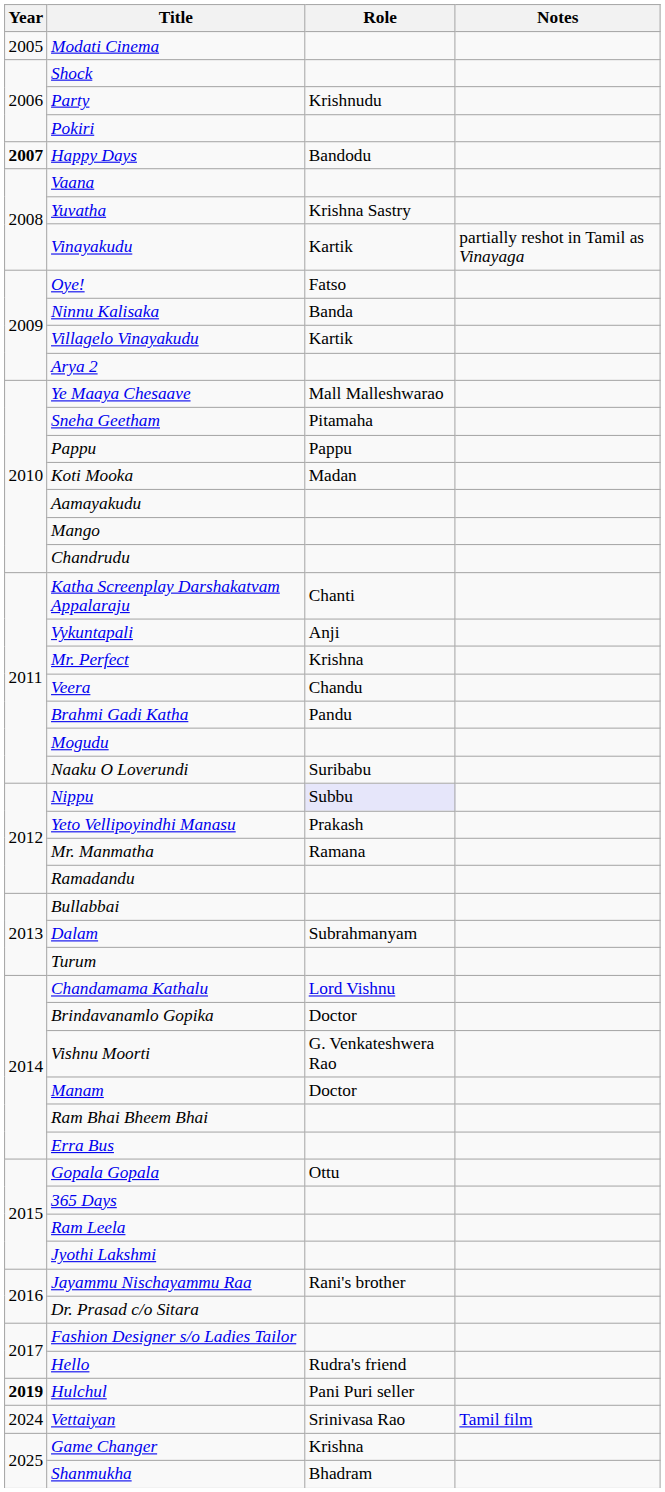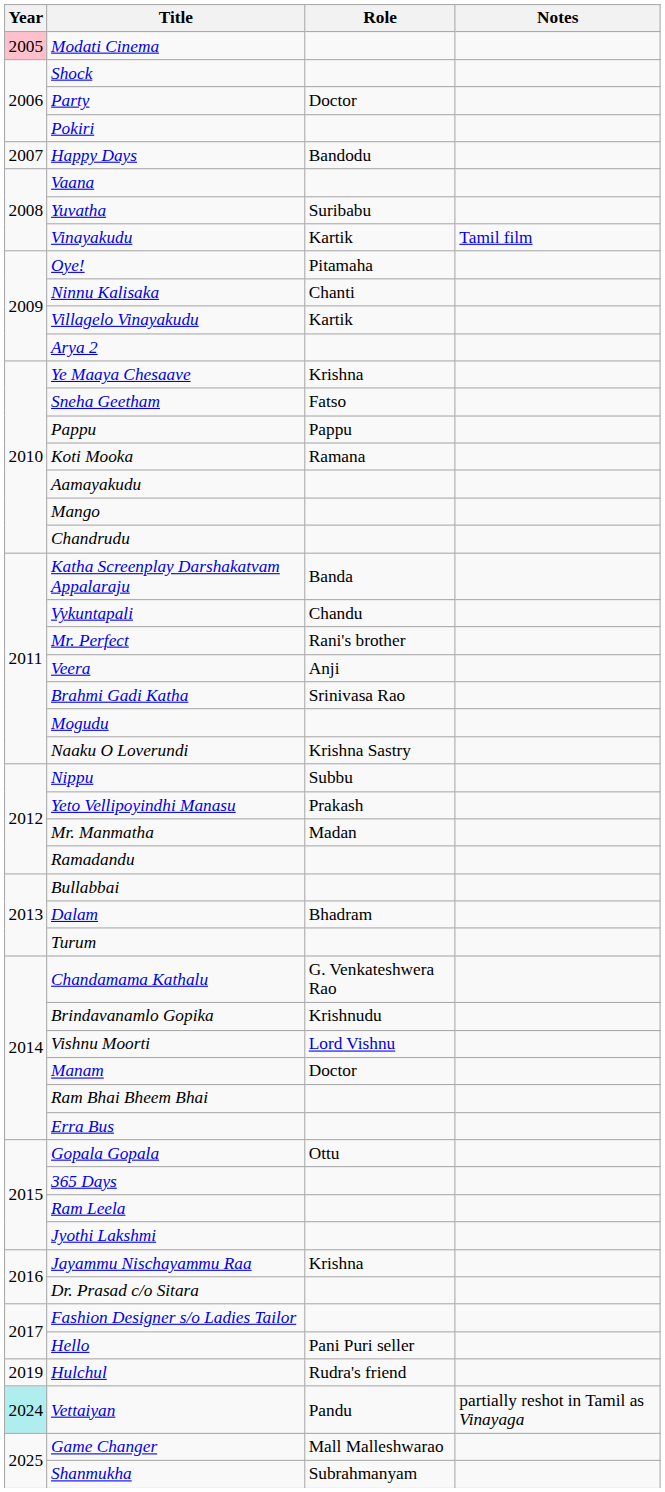Modati Cinema | Year: no background -> pink background
Party | Role: Krishnudu -> Doctor
Happy Days | Year: bold -> normal
Yuvatha | Role: Krishna Sastry -> Suribabu
Vinayakudu | Notes: partially reshot in Tamil as Vinayaga -> Tamil film
Oye! | Role: Fatso -> Pitamaha
Ninnu Kalisaka | Role: Banda -> Chanti
Ye Maaya Chesaave | Role: Mall Malleshwarao -> Krishna
Sneha Geetham | Role: Pitamaha -> Fatso
Koti Mooka | Role: Madan -> Ramana
Katha Screenplay Darshakatvam Appalaraju | Role: Chanti -> Banda
Vykuntapali | Role: Anji -> Chandu
Mr. Perfect | Role: Krishna -> Rani's brother
Veera | Role: Chandu -> Anji
Brahmi Gadi Katha | Role: Pandu -> Srinivasa Rao
Naaku O Loverundi | Role: Suribabu -> Krishna Sastry
Nippu | Role: lavender background -> no background
Mr. Manmatha | Role: Ramana -> Madan
Dalam | Role: Subrahmanyam -> Bhadram
Chandamama Kathalu | Role: Lord Vishnu -> G. Venkateshwera Rao
Brindavanamlo Gopika | Role: Doctor -> Krishnudu
Vishnu Moorti | Role: G. Venkateshwera Rao -> Lord Vishnu
Jayammu Nischayammu Raa | Role: Rani's brother -> Krishna
Hello | Role: Rudra's friend -> Pani Puri seller
Hulchul | Year: bold -> normal
Hulchul | Role: Pani Puri seller -> Rudra's friend
Vettaiyan | Year: no background -> paleturquoise background
Vettaiyan | Role: Srinivasa Rao -> Pandu
Vettaiyan | Notes: Tamil film -> partially reshot in Tamil as Vinayaga
Game Changer | Role: Krishna -> Mall Malleshwarao
Shanmukha | Role: Bhadram -> Subrahmanyam
